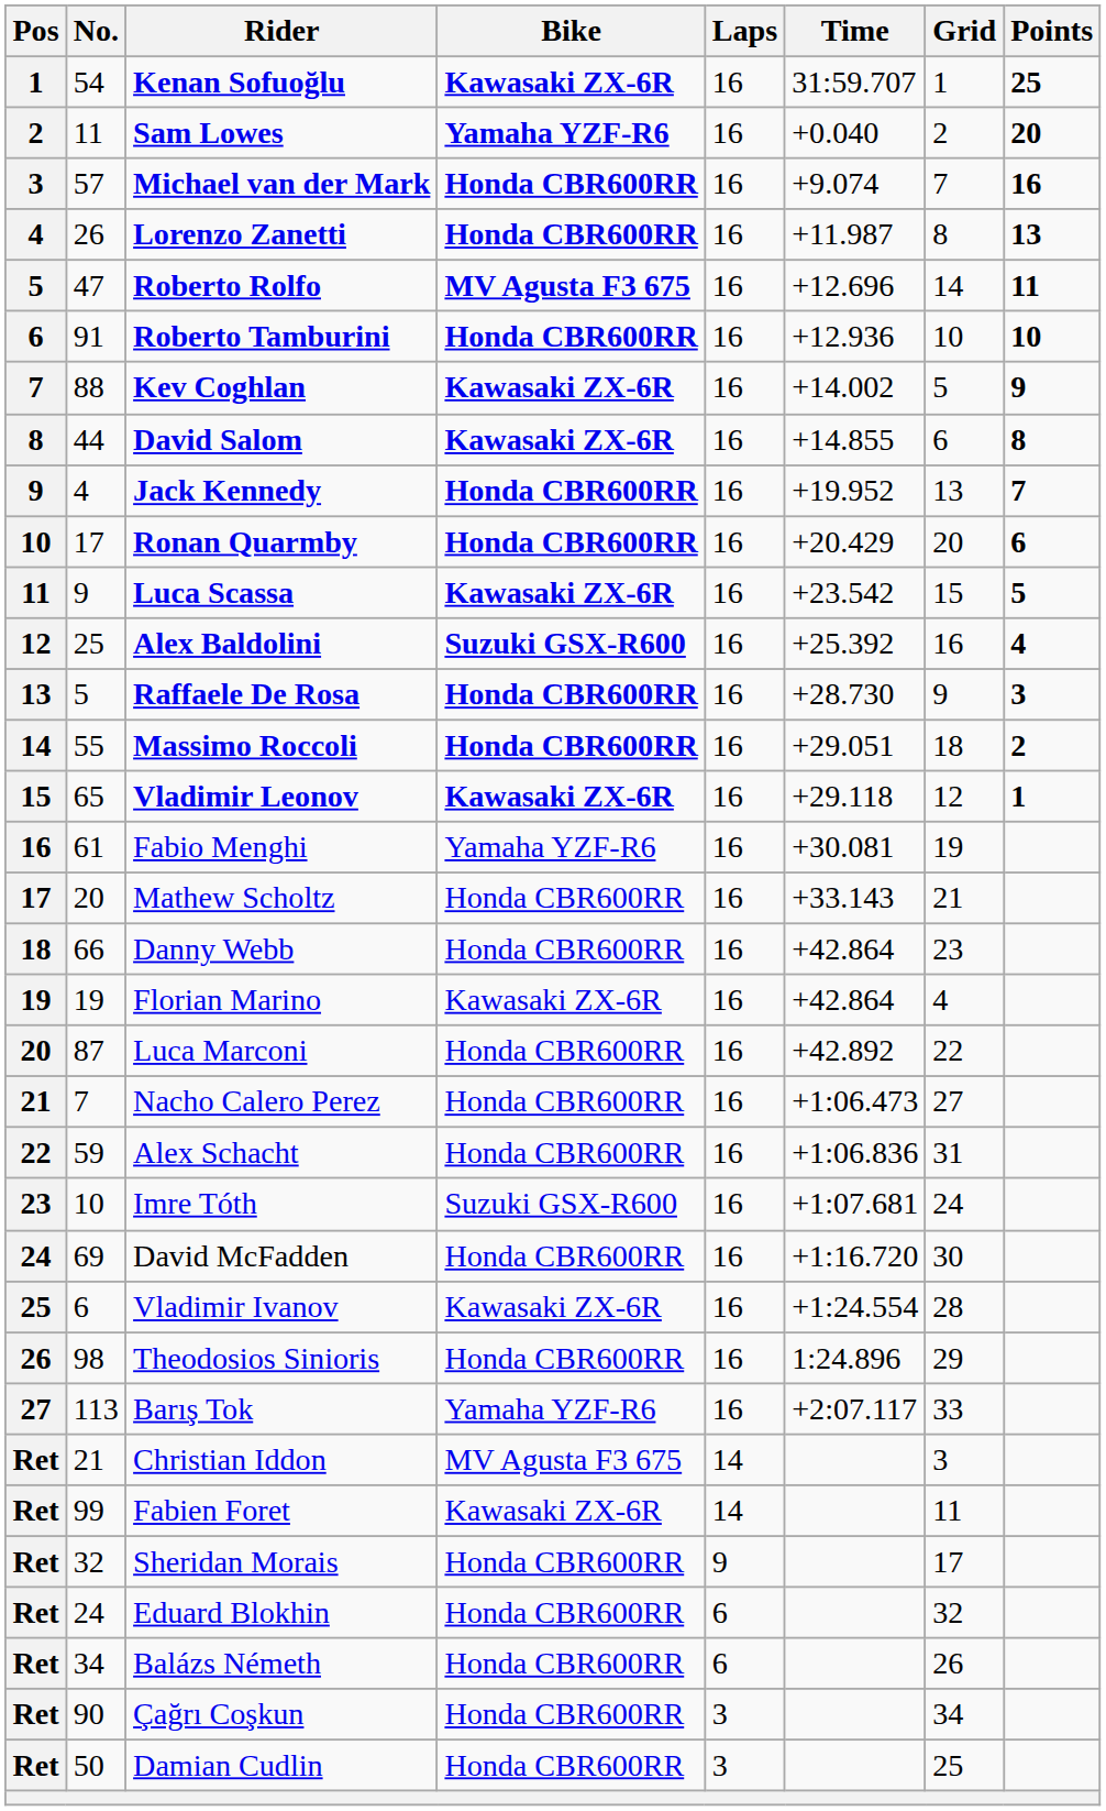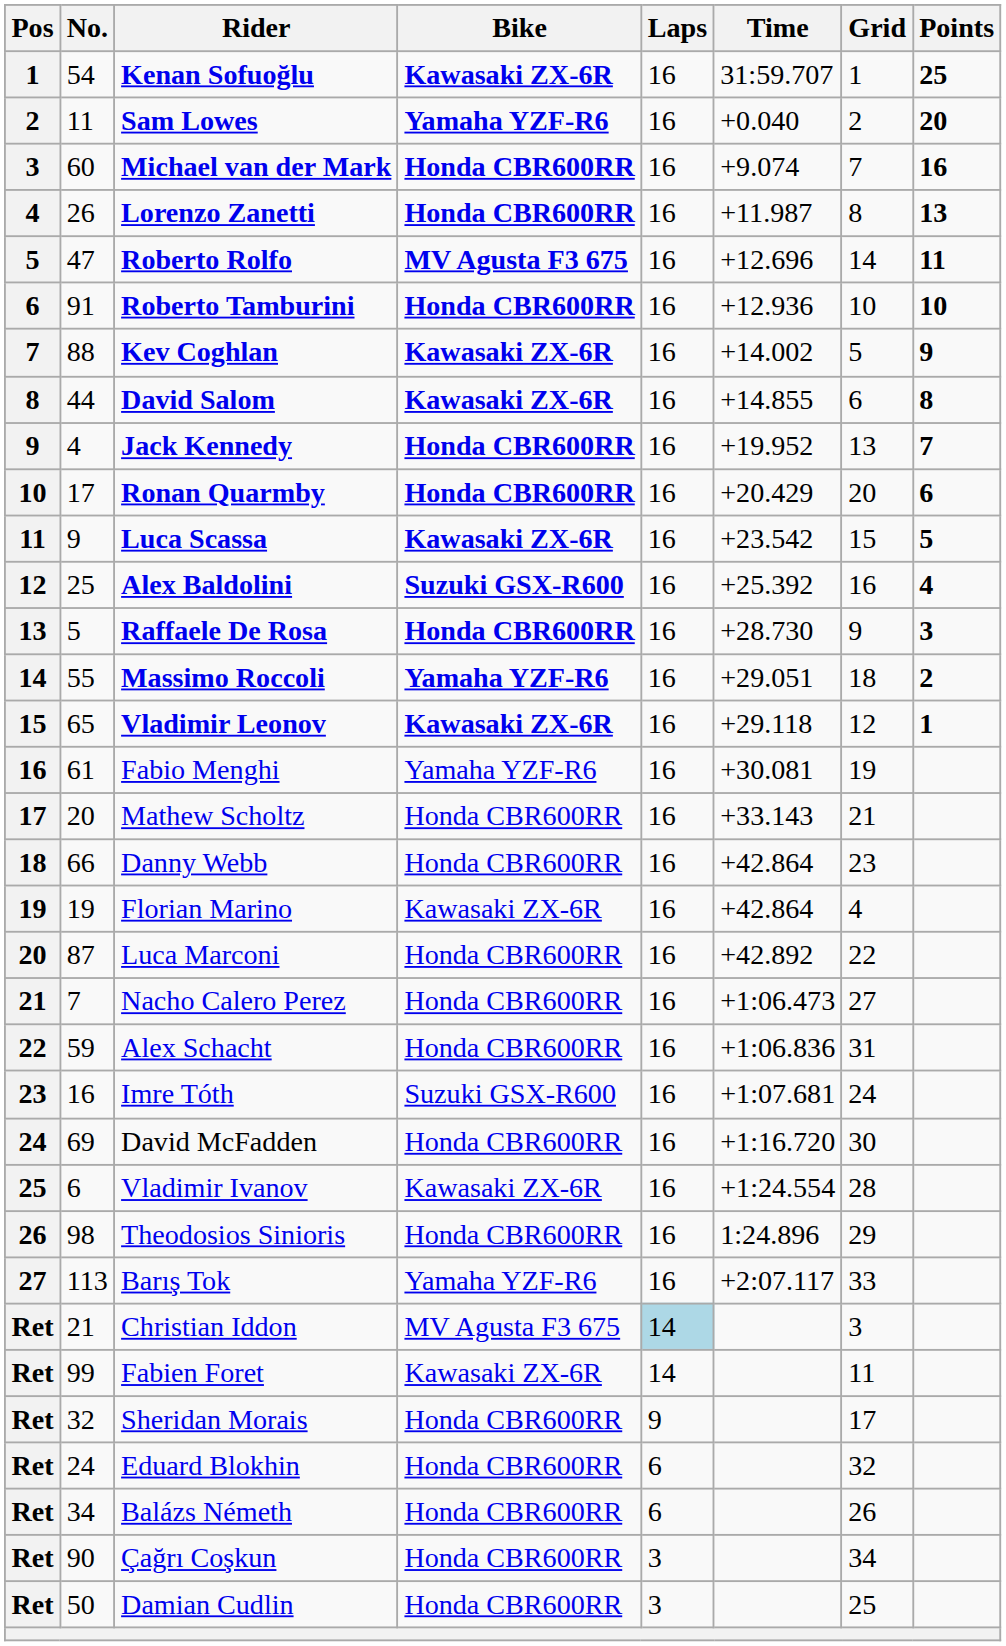Michael van der Mark | No.: 57 -> 60
Massimo Roccoli | Bike: Honda CBR600RR -> Yamaha YZF-R6
Imre Tóth | No.: 10 -> 16
Christian Iddon | Laps: no background -> lightblue background
